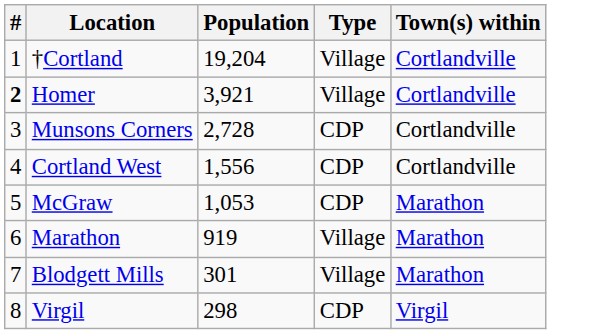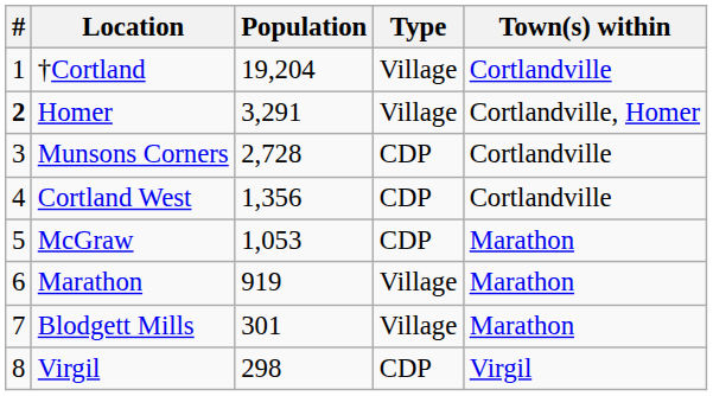Homer | Population: 3,921 -> 3,291
Homer | Town(s) within: Cortlandville -> Cortlandville, Homer
Cortland West | Population: 1,556 -> 1,356
